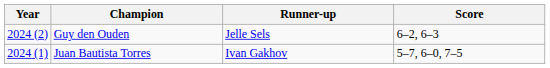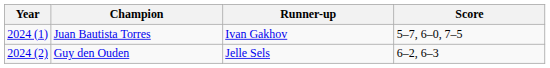rows swapped: Juan Bautista Torres <-> Guy den Ouden
